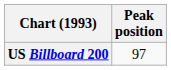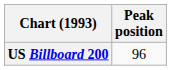US Billboard 200 | Peak position: 97 -> 96
